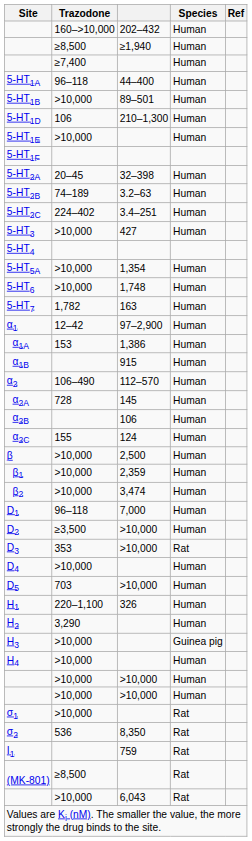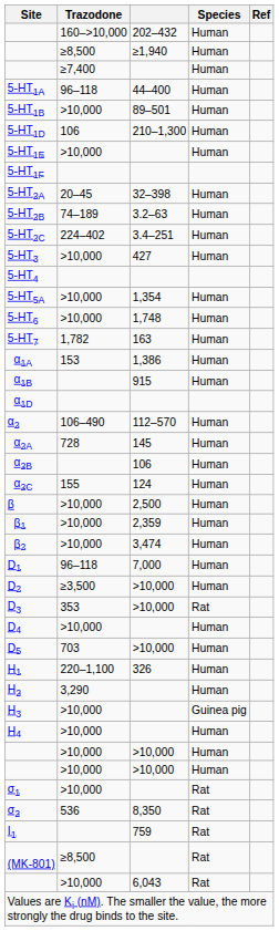- row: α1 | 12–42 | 97–2,900 | Human
+ row: α1D
